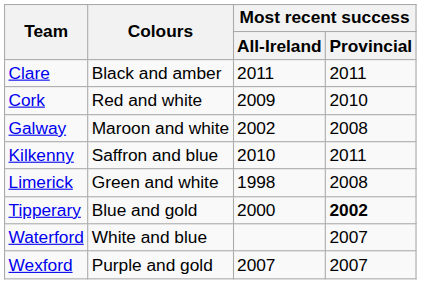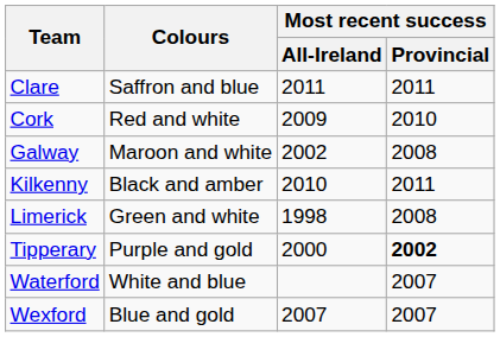Clare | Colours: Black and amber -> Saffron and blue
Kilkenny | Colours: Saffron and blue -> Black and amber
Tipperary | Colours: Blue and gold -> Purple and gold
Wexford | Colours: Purple and gold -> Blue and gold
